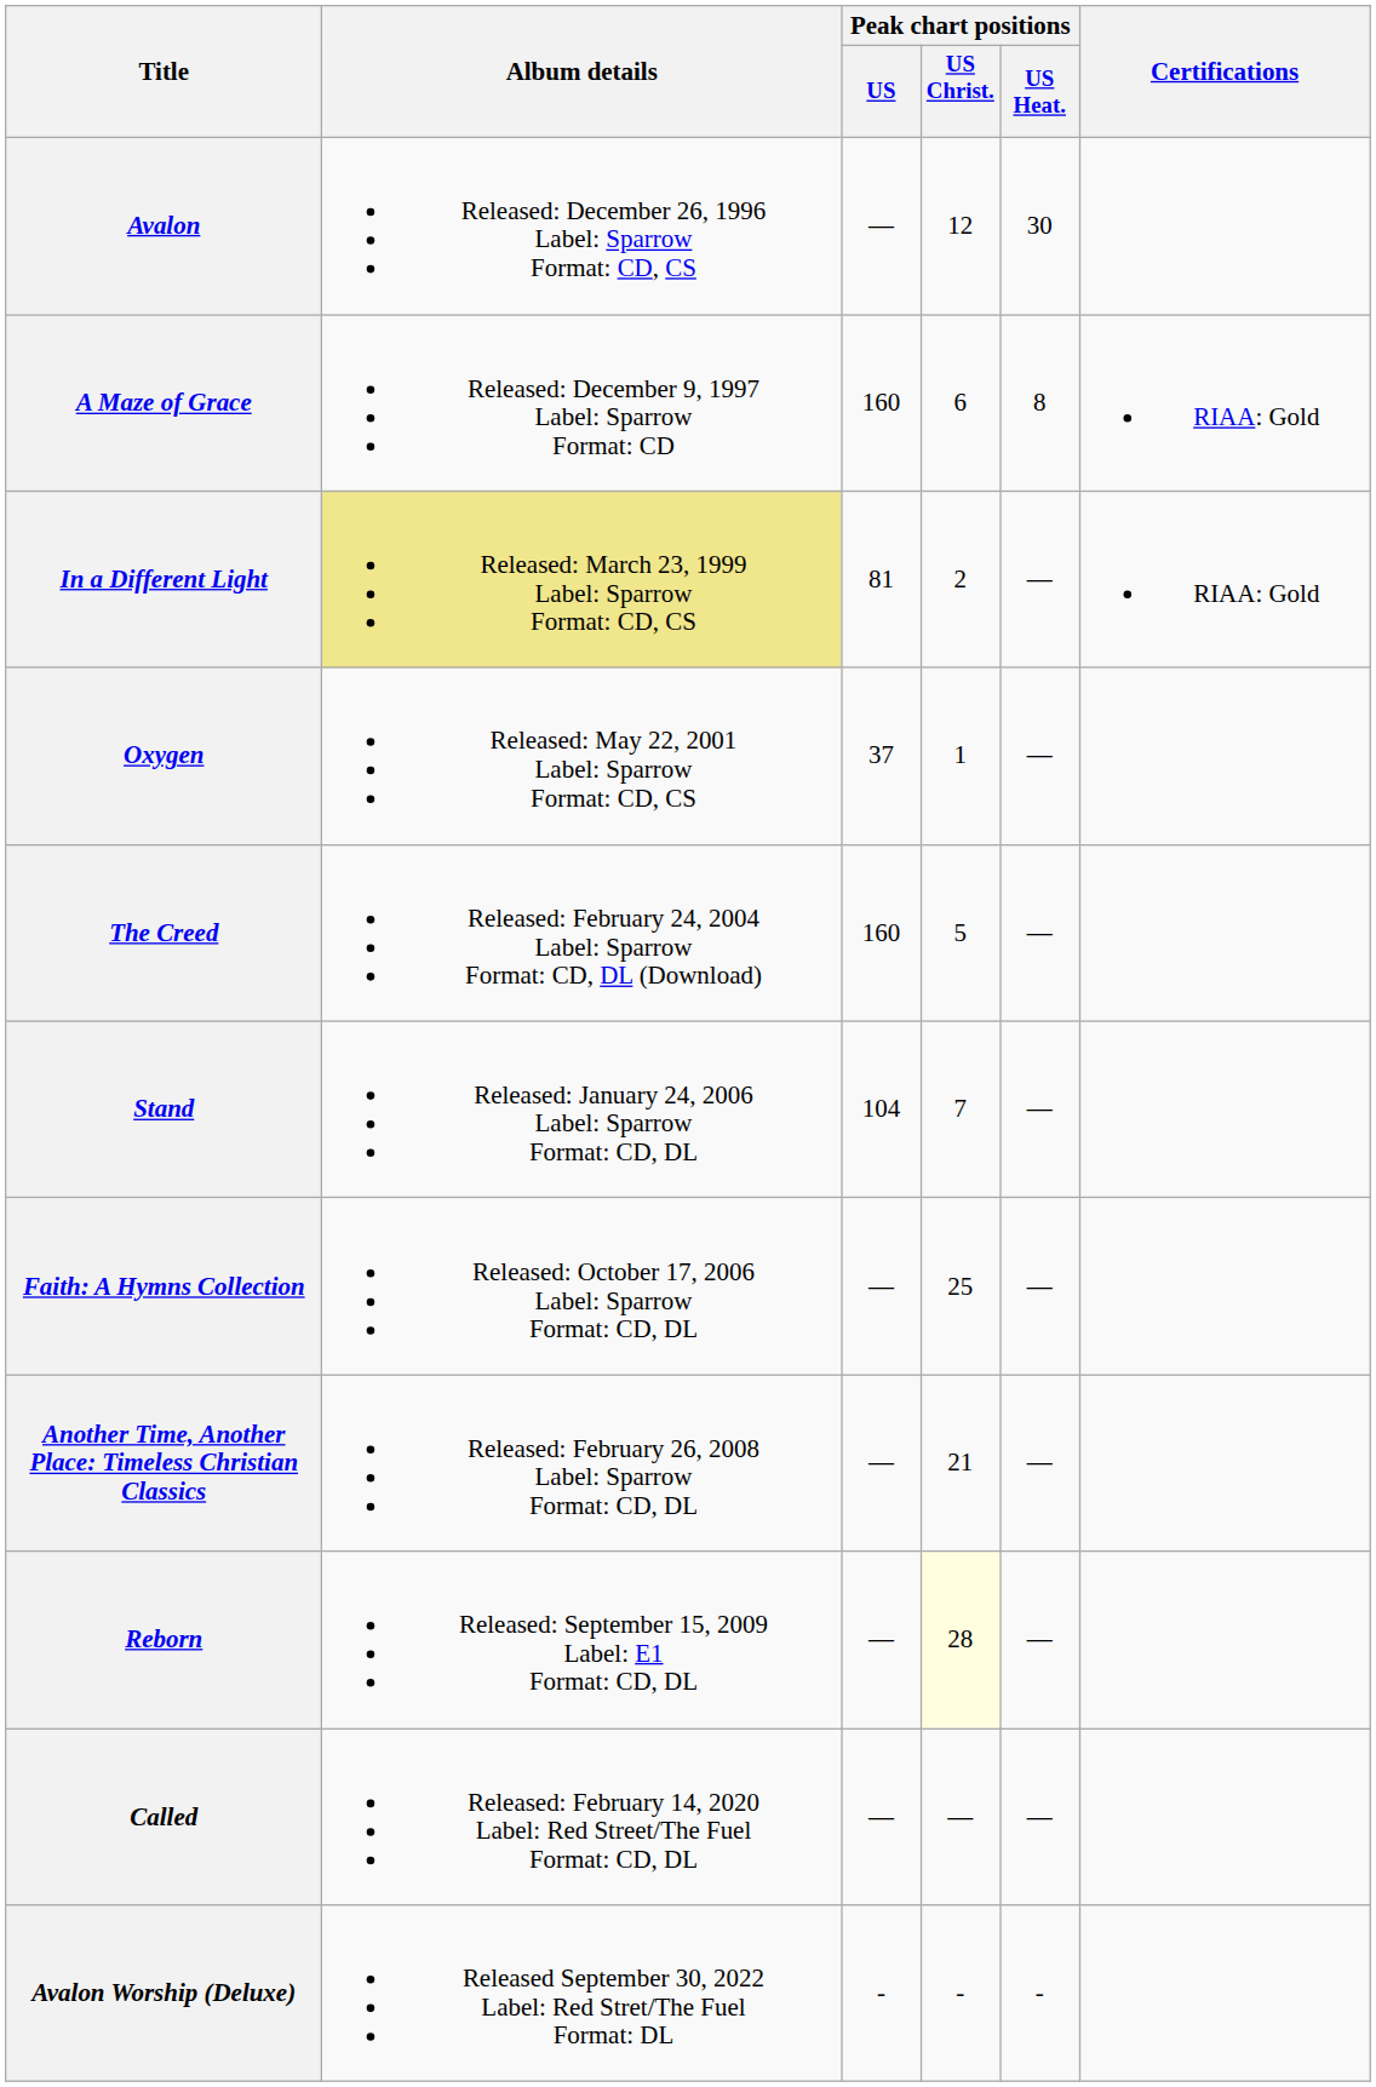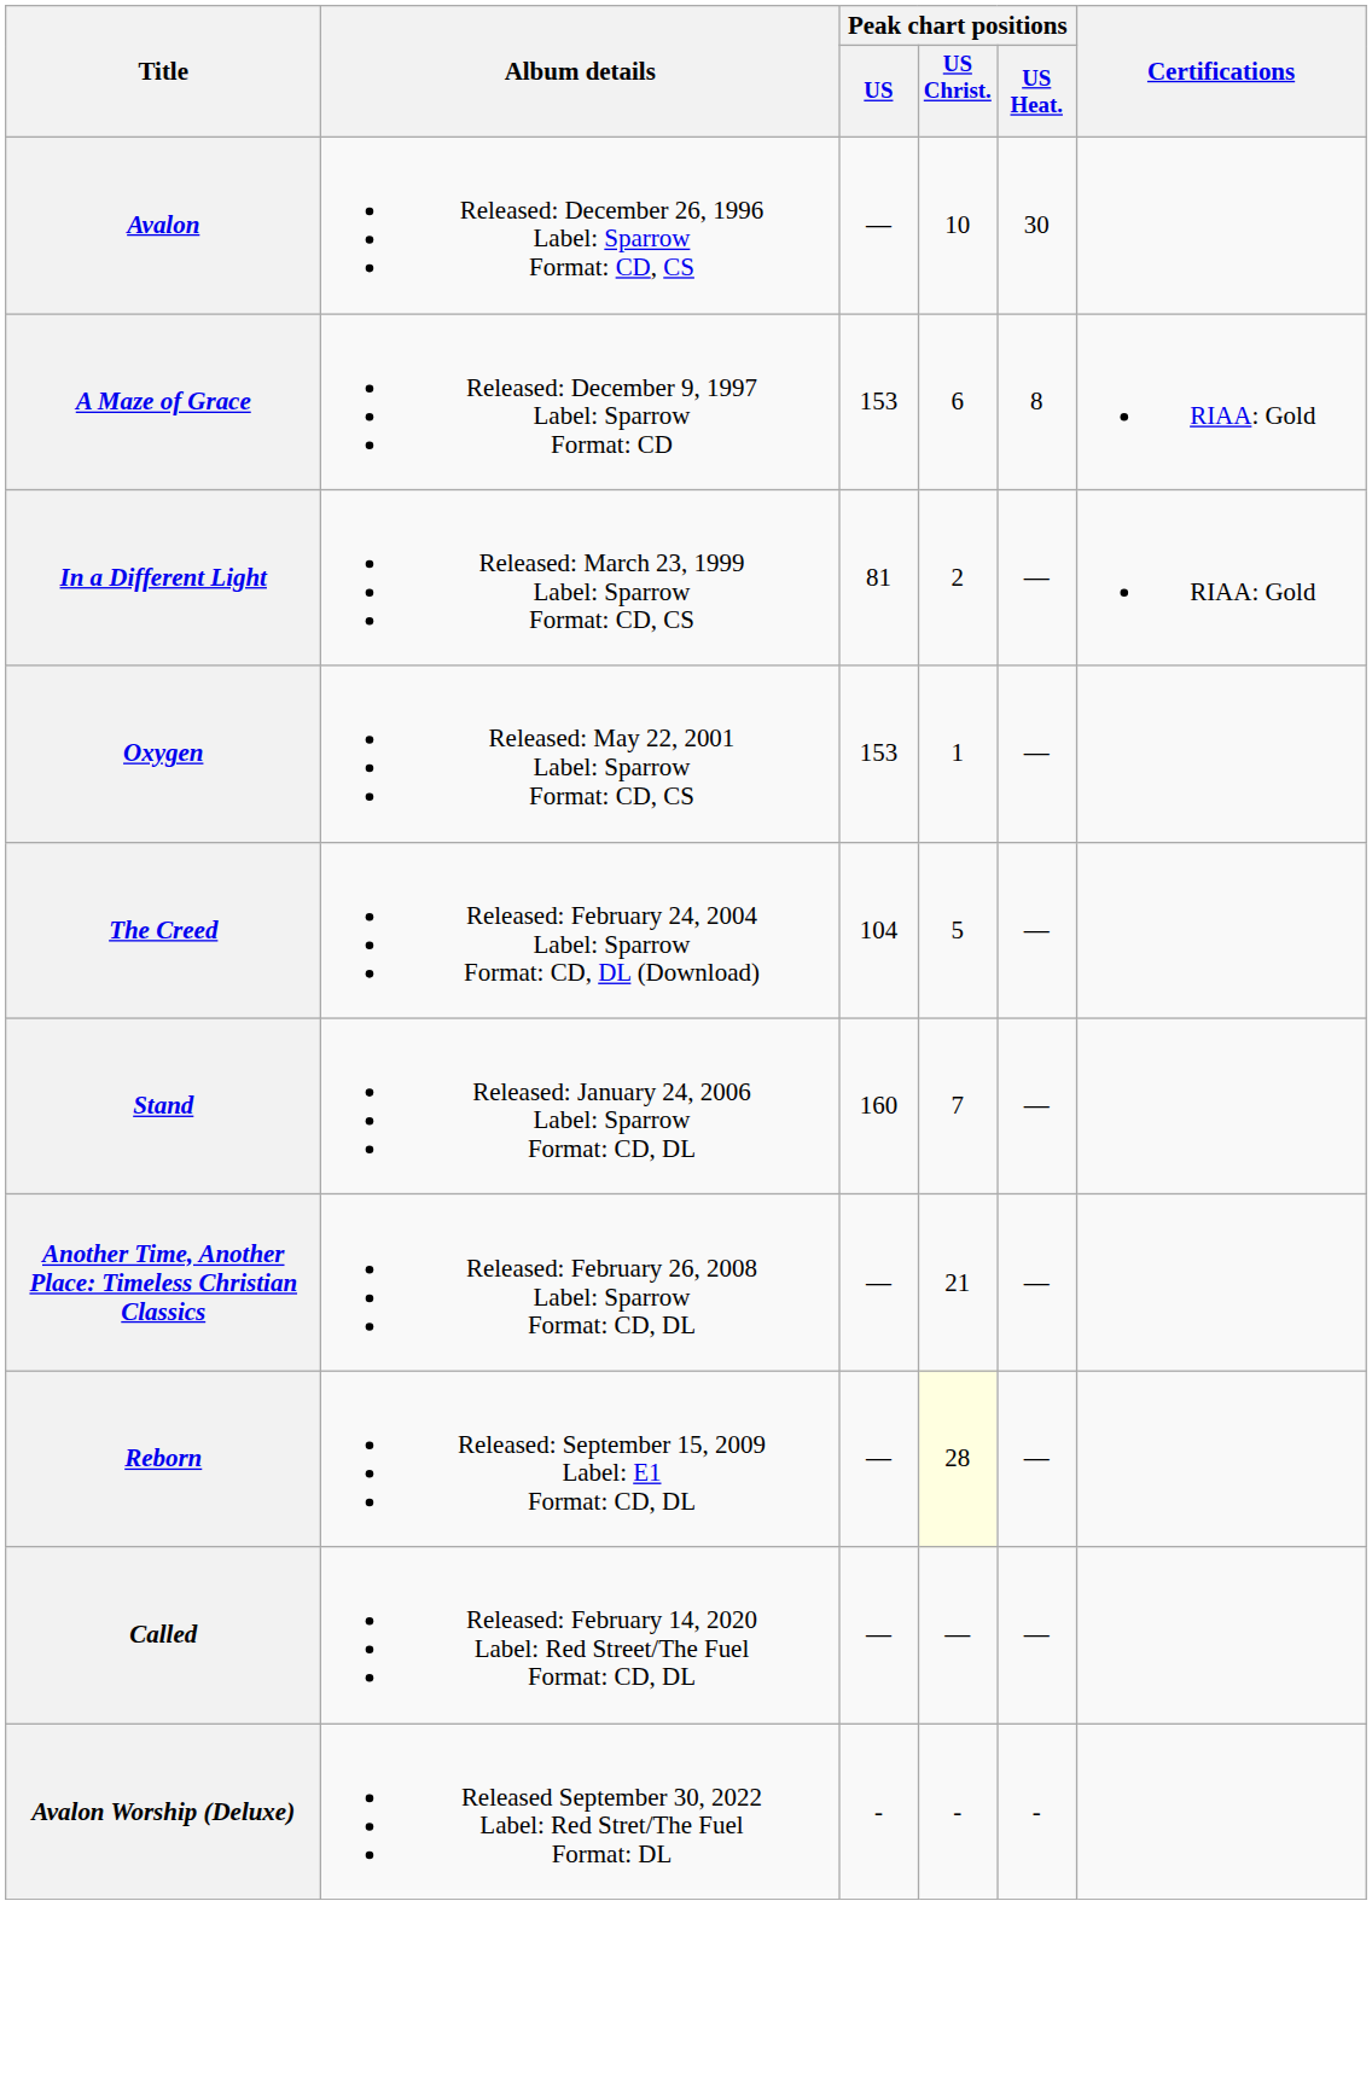Avalon | Peak chart positions / US Christ.: 12 -> 10
A Maze of Grace | Peak chart positions / US: 160 -> 153
In a Different Light | Album details: khaki background -> no background
Oxygen | Peak chart positions / US: 37 -> 153
The Creed | Peak chart positions / US: 160 -> 104
Stand | Peak chart positions / US: 104 -> 160
- row: Faith: A Hymns Collection | Released: October 17, 2006 Label: Sparrow Format: CD, DL | — | 25 | —
